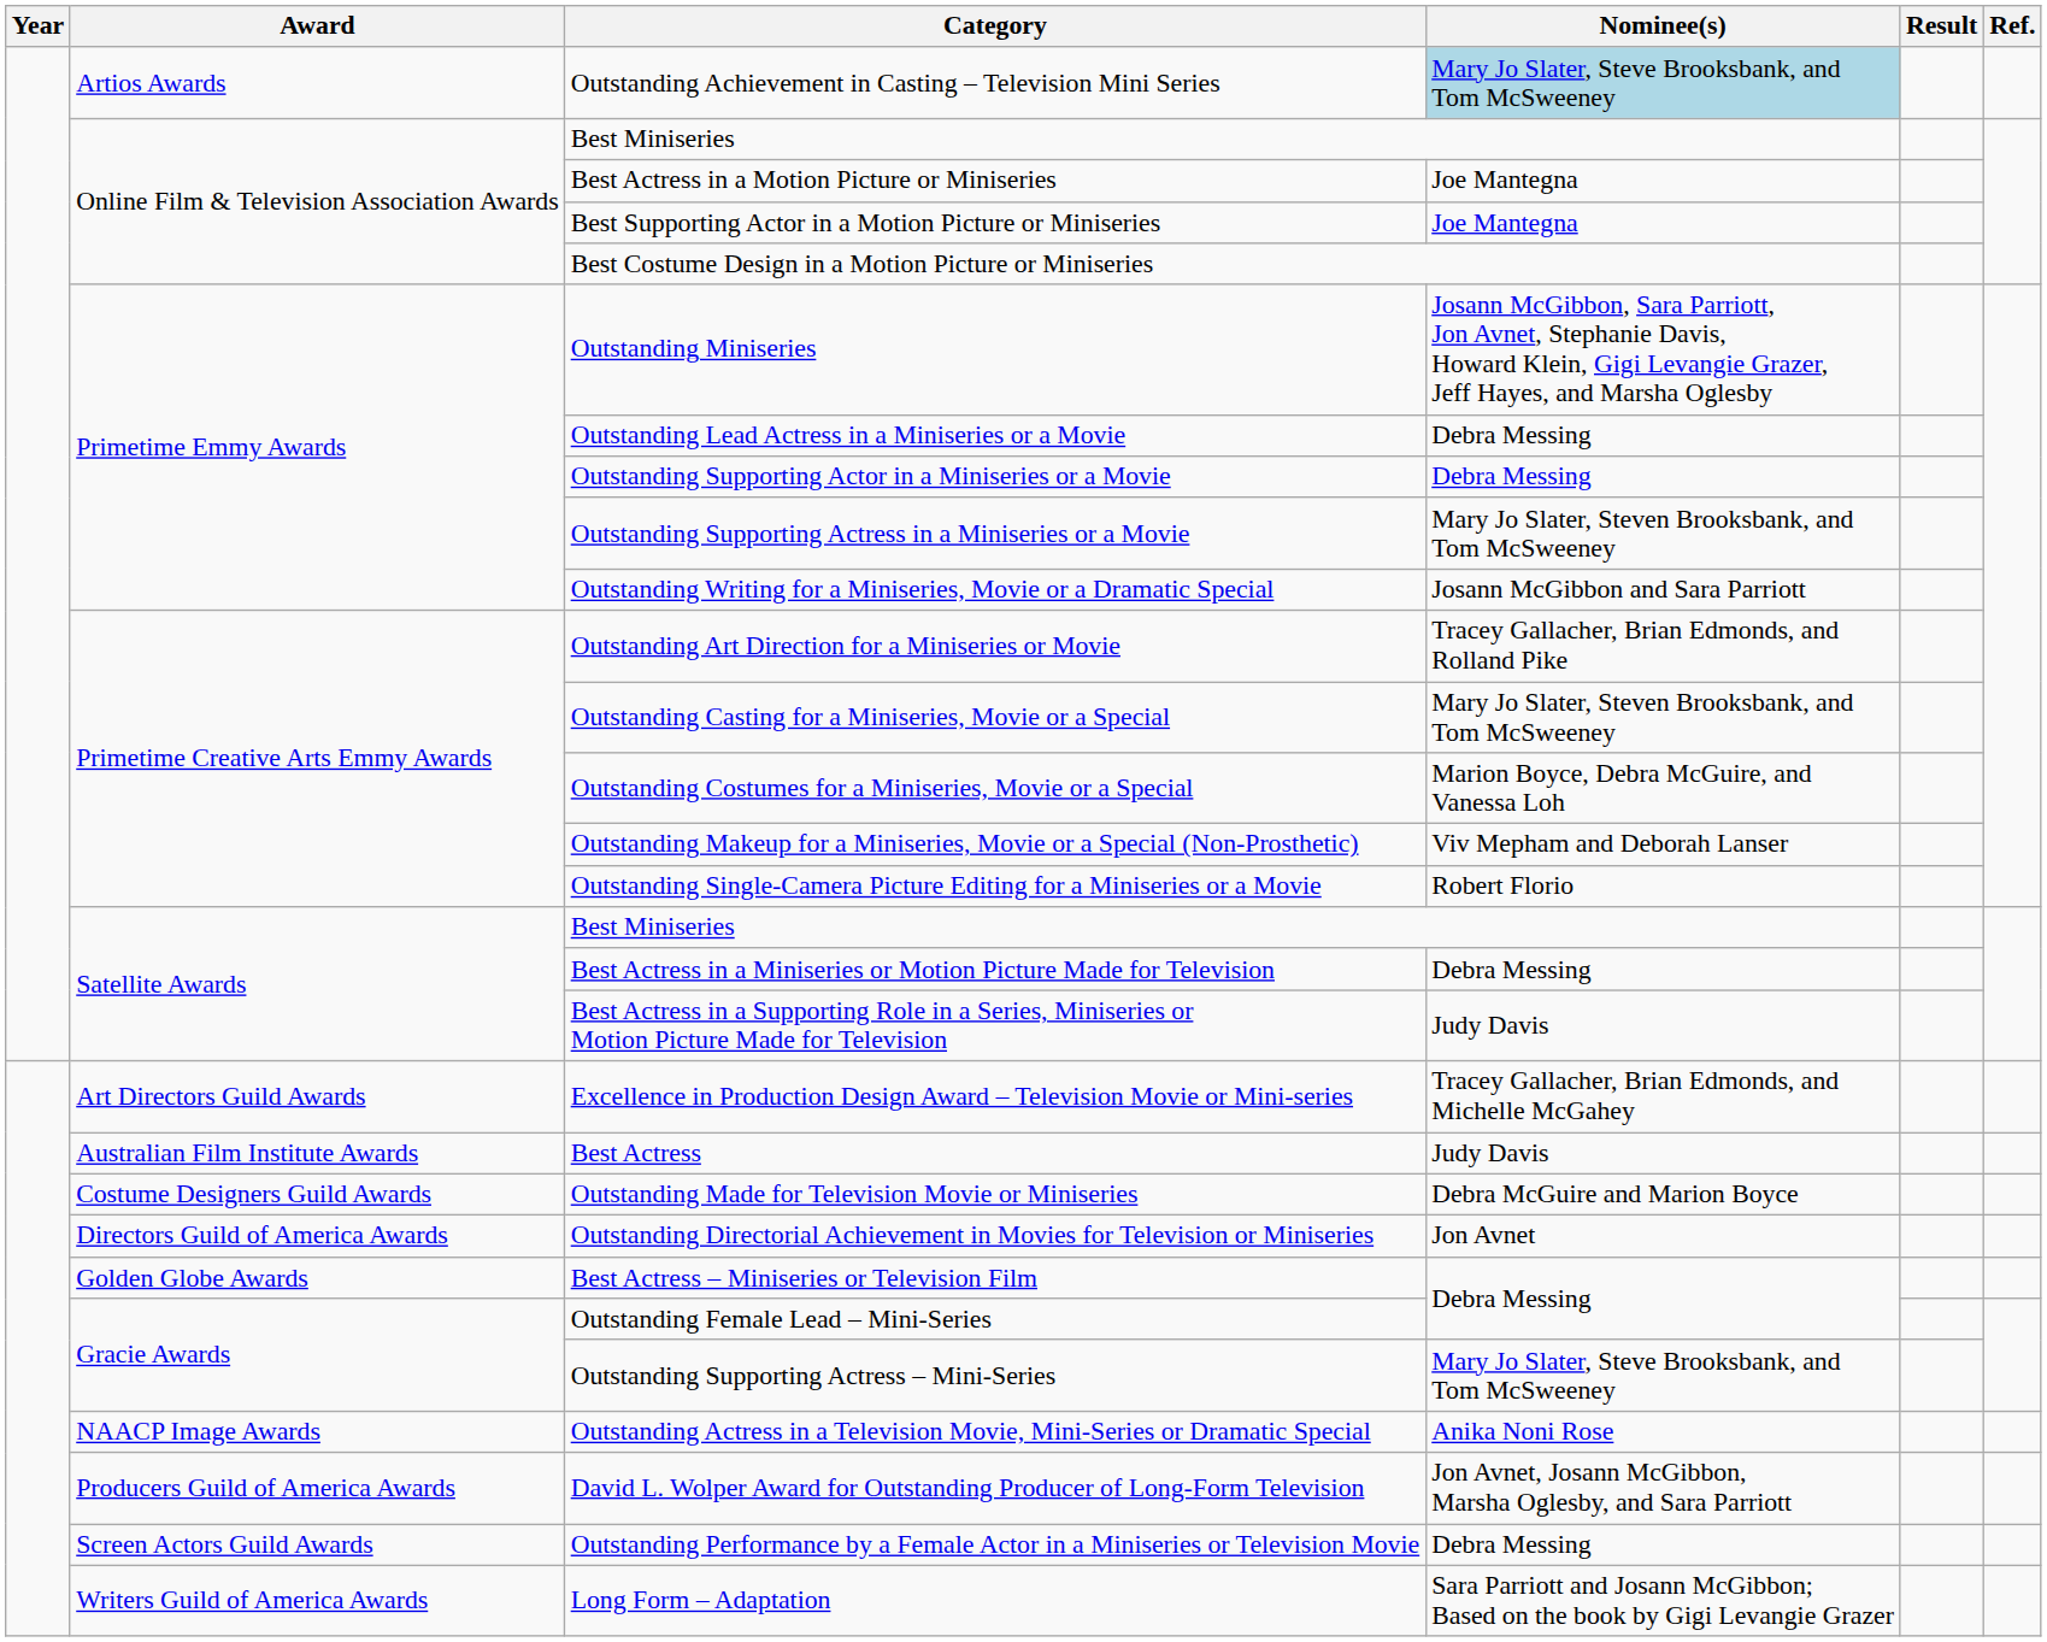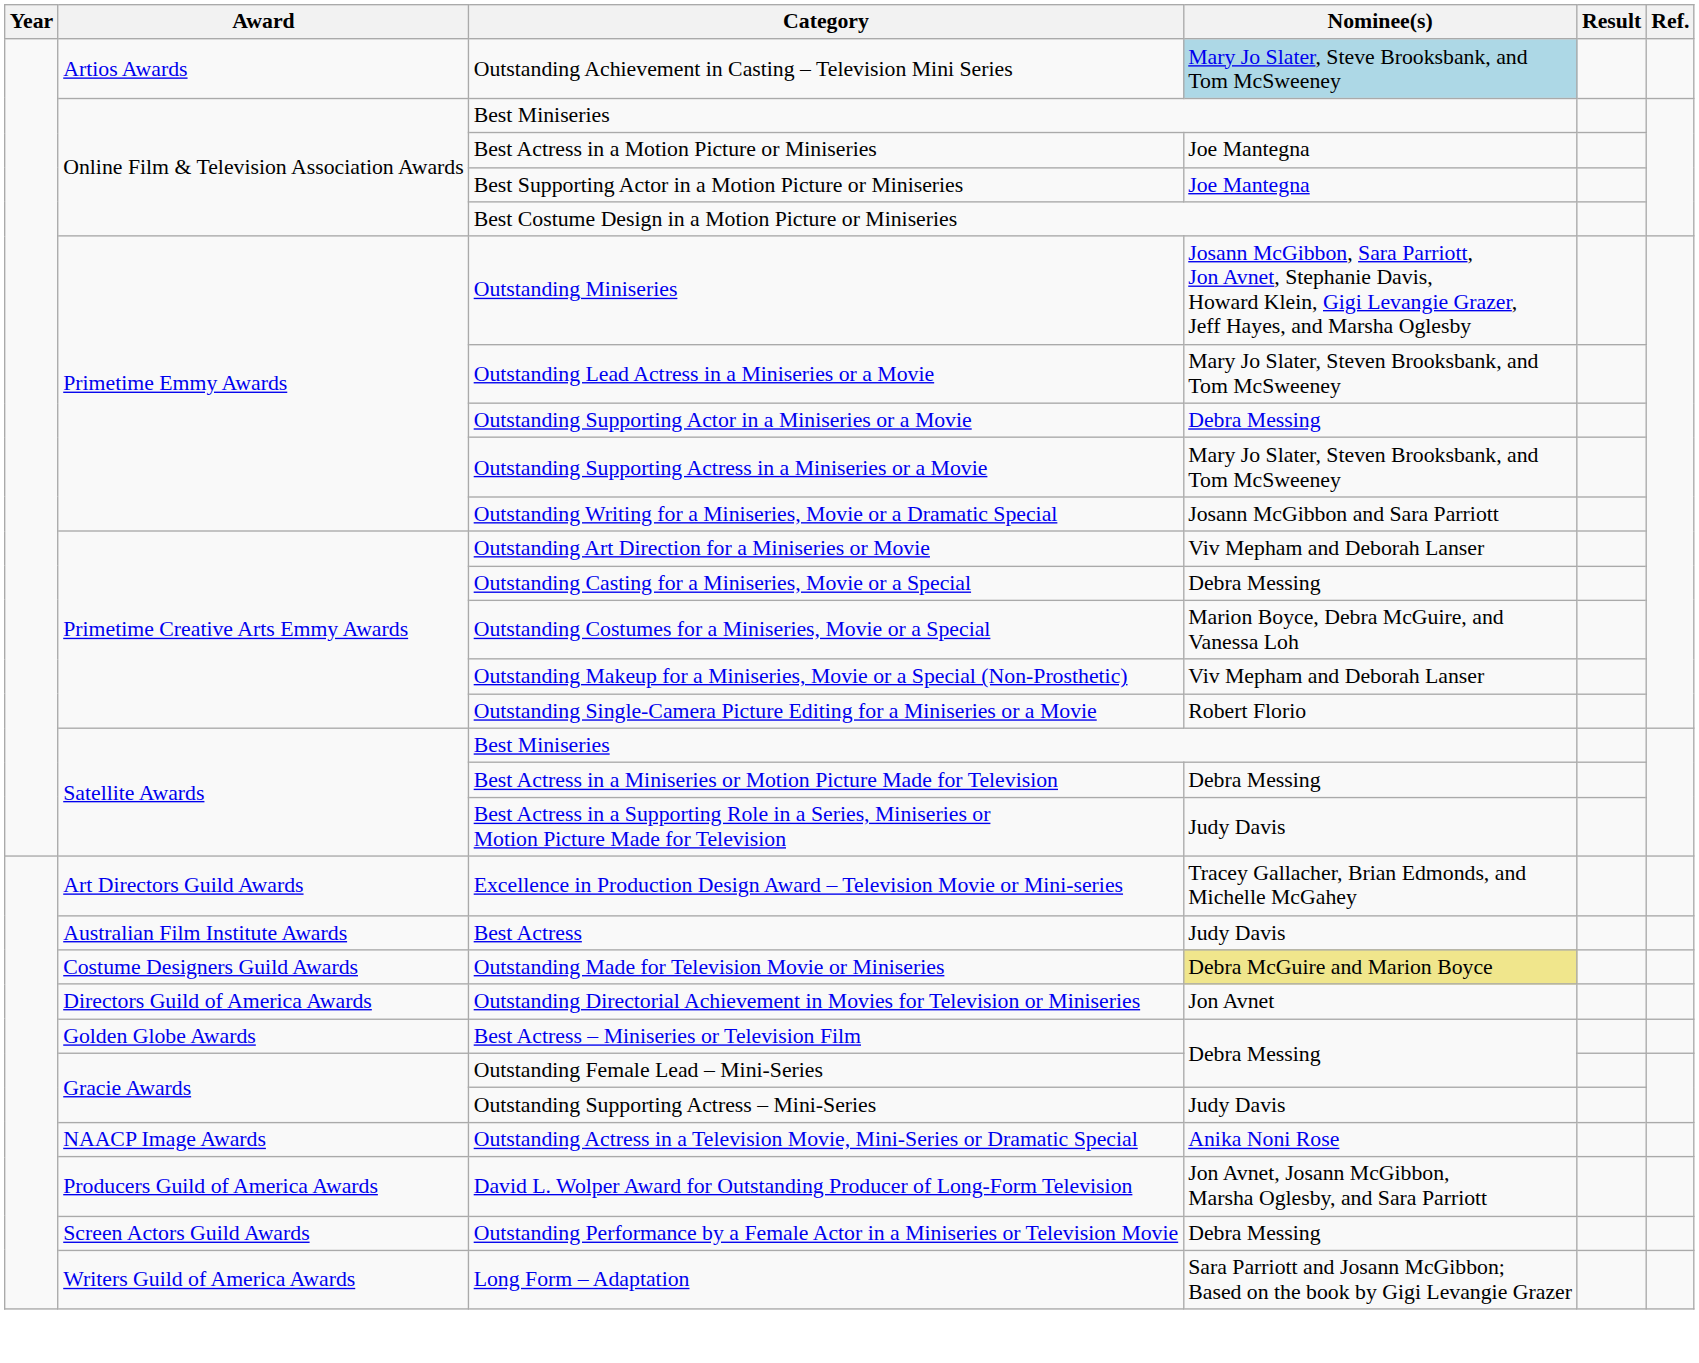Outstanding Lead Actress in a Miniseries or a Movie | Nominee(s): Debra Messing -> Mary Jo Slater, Steven Brooksbank, and Tom McSweeney
Outstanding Art Direction for a Miniseries or Movie | Nominee(s): Tracey Gallacher, Brian Edmonds, and Rolland Pike -> Viv Mepham and Deborah Lanser
Outstanding Casting for a Miniseries, Movie or a Special | Nominee(s): Mary Jo Slater, Steven Brooksbank, and Tom McSweeney -> Debra Messing
Outstanding Made for Television Movie or Miniseries | Nominee(s): no background -> khaki background
Outstanding Supporting Actress – Mini-Series | Nominee(s): Mary Jo Slater, Steve Brooksbank, and Tom McSweeney -> Judy Davis
